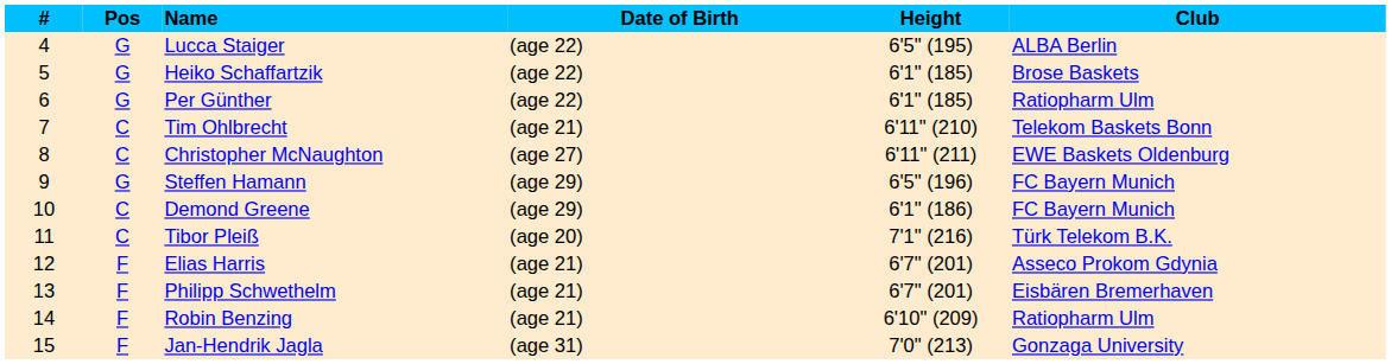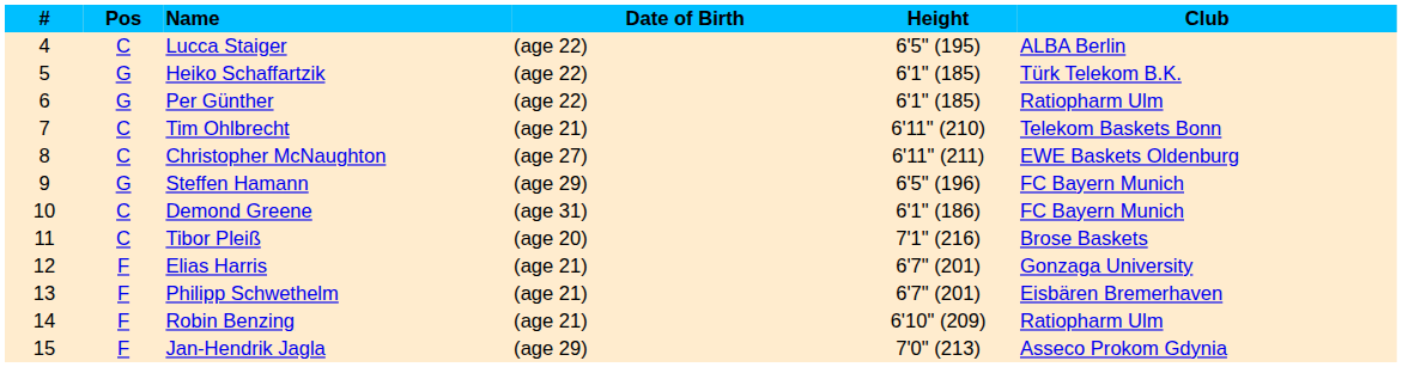Lucca Staiger | Pos: G -> C
Heiko Schaffartzik | Club: Brose Baskets -> Türk Telekom B.K.
Demond Greene | Date of Birth: (age 29) -> (age 31)
Tibor Pleiß | Club: Türk Telekom B.K. -> Brose Baskets
Elias Harris | Club: Asseco Prokom Gdynia -> Gonzaga University
Jan-Hendrik Jagla | Date of Birth: (age 31) -> (age 29)
Jan-Hendrik Jagla | Club: Gonzaga University -> Asseco Prokom Gdynia
